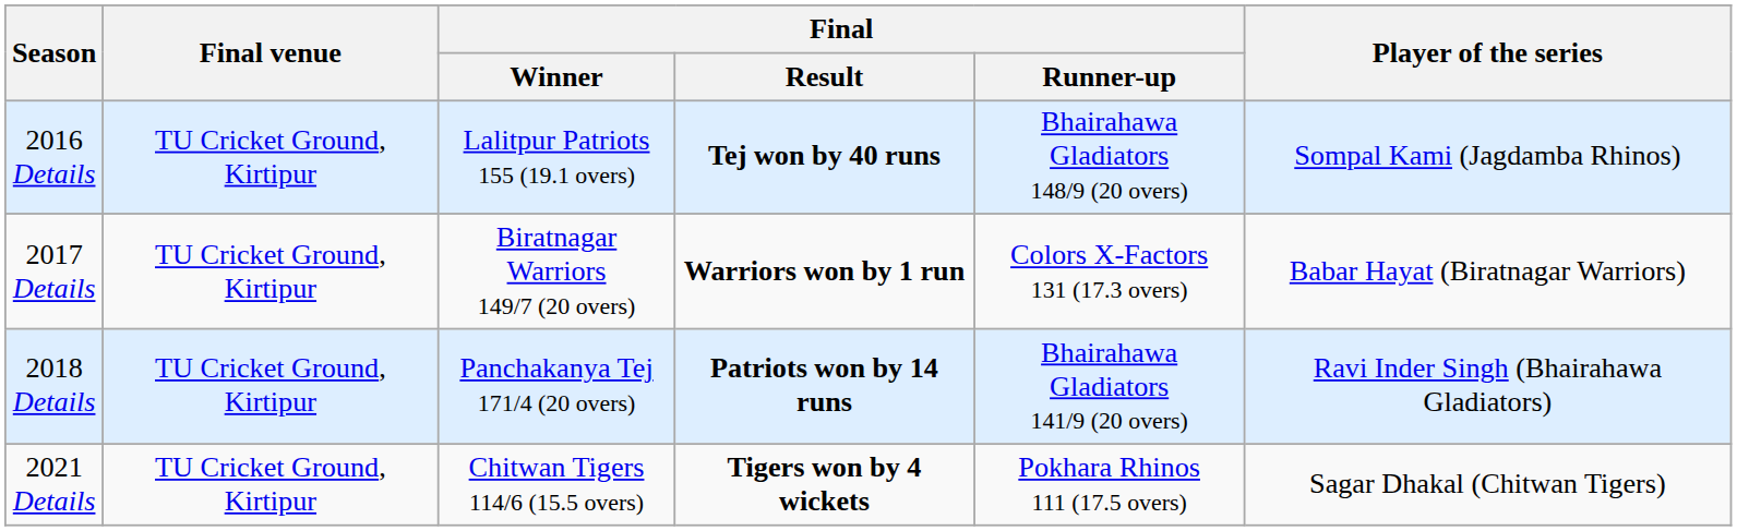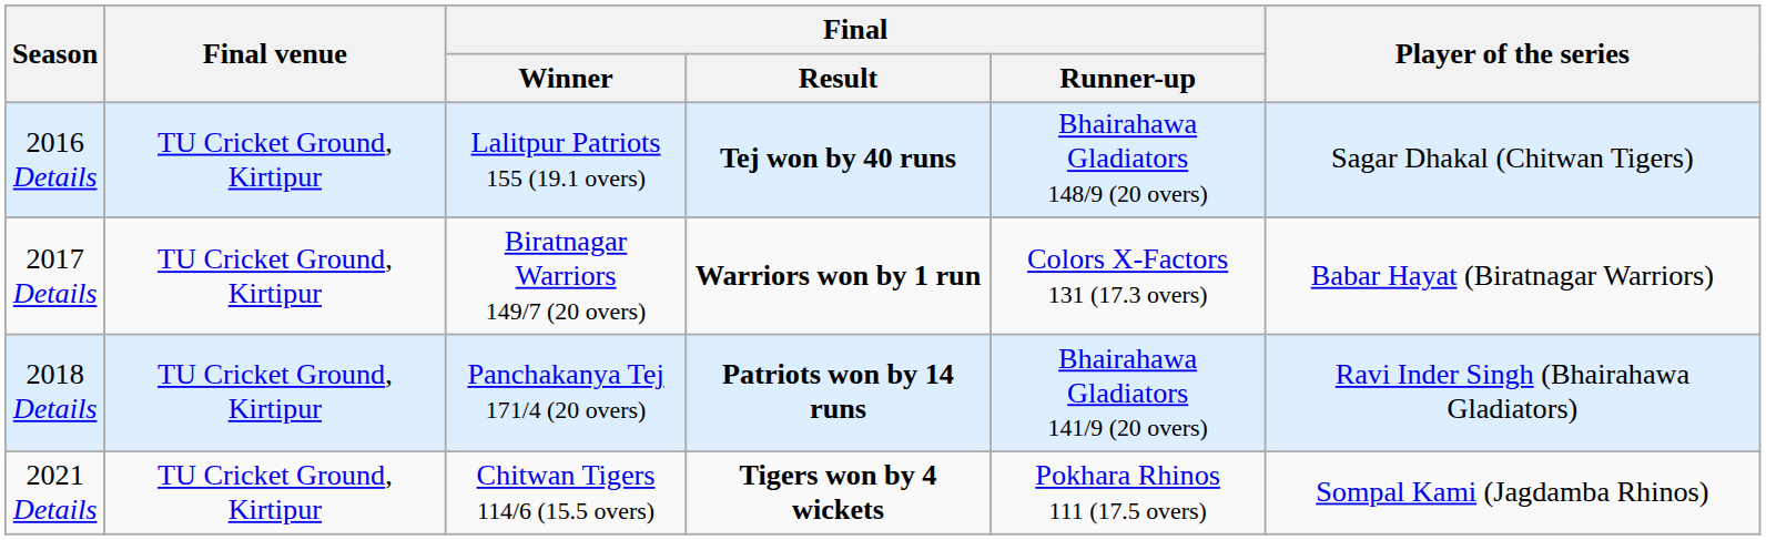2016 Details | Player of the series: Sompal Kami (Jagdamba Rhinos) -> Sagar Dhakal (Chitwan Tigers)
2021 Details | Player of the series: Sagar Dhakal (Chitwan Tigers) -> Sompal Kami (Jagdamba Rhinos)
